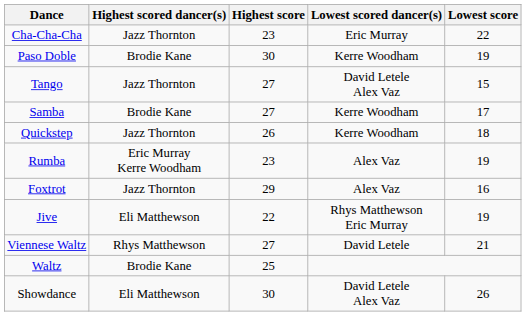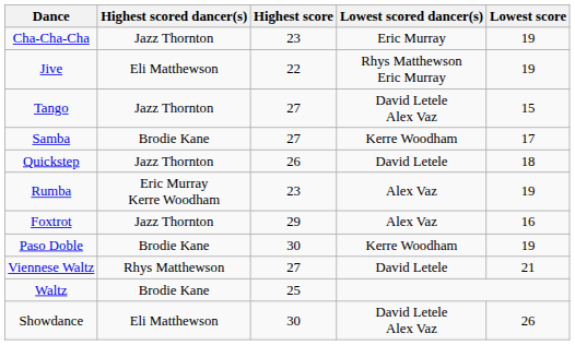Cha-Cha-Cha | Lowest score: 22 -> 19
rows swapped: Jive <-> Paso Doble
Quickstep | Lowest scored dancer(s): Kerre Woodham -> David Letele
